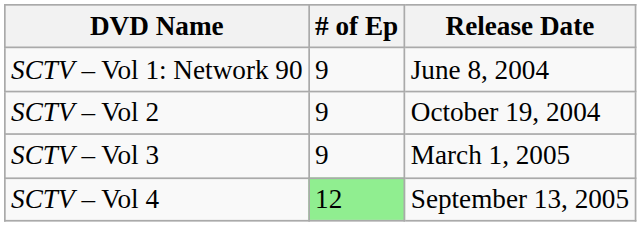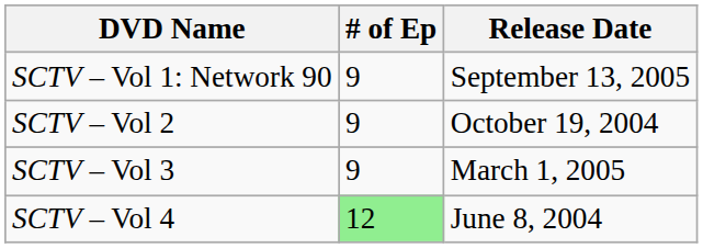SCTV – Vol 1: Network 90 | Release Date: June 8, 2004 -> September 13, 2005
SCTV – Vol 4 | Release Date: September 13, 2005 -> June 8, 2004
